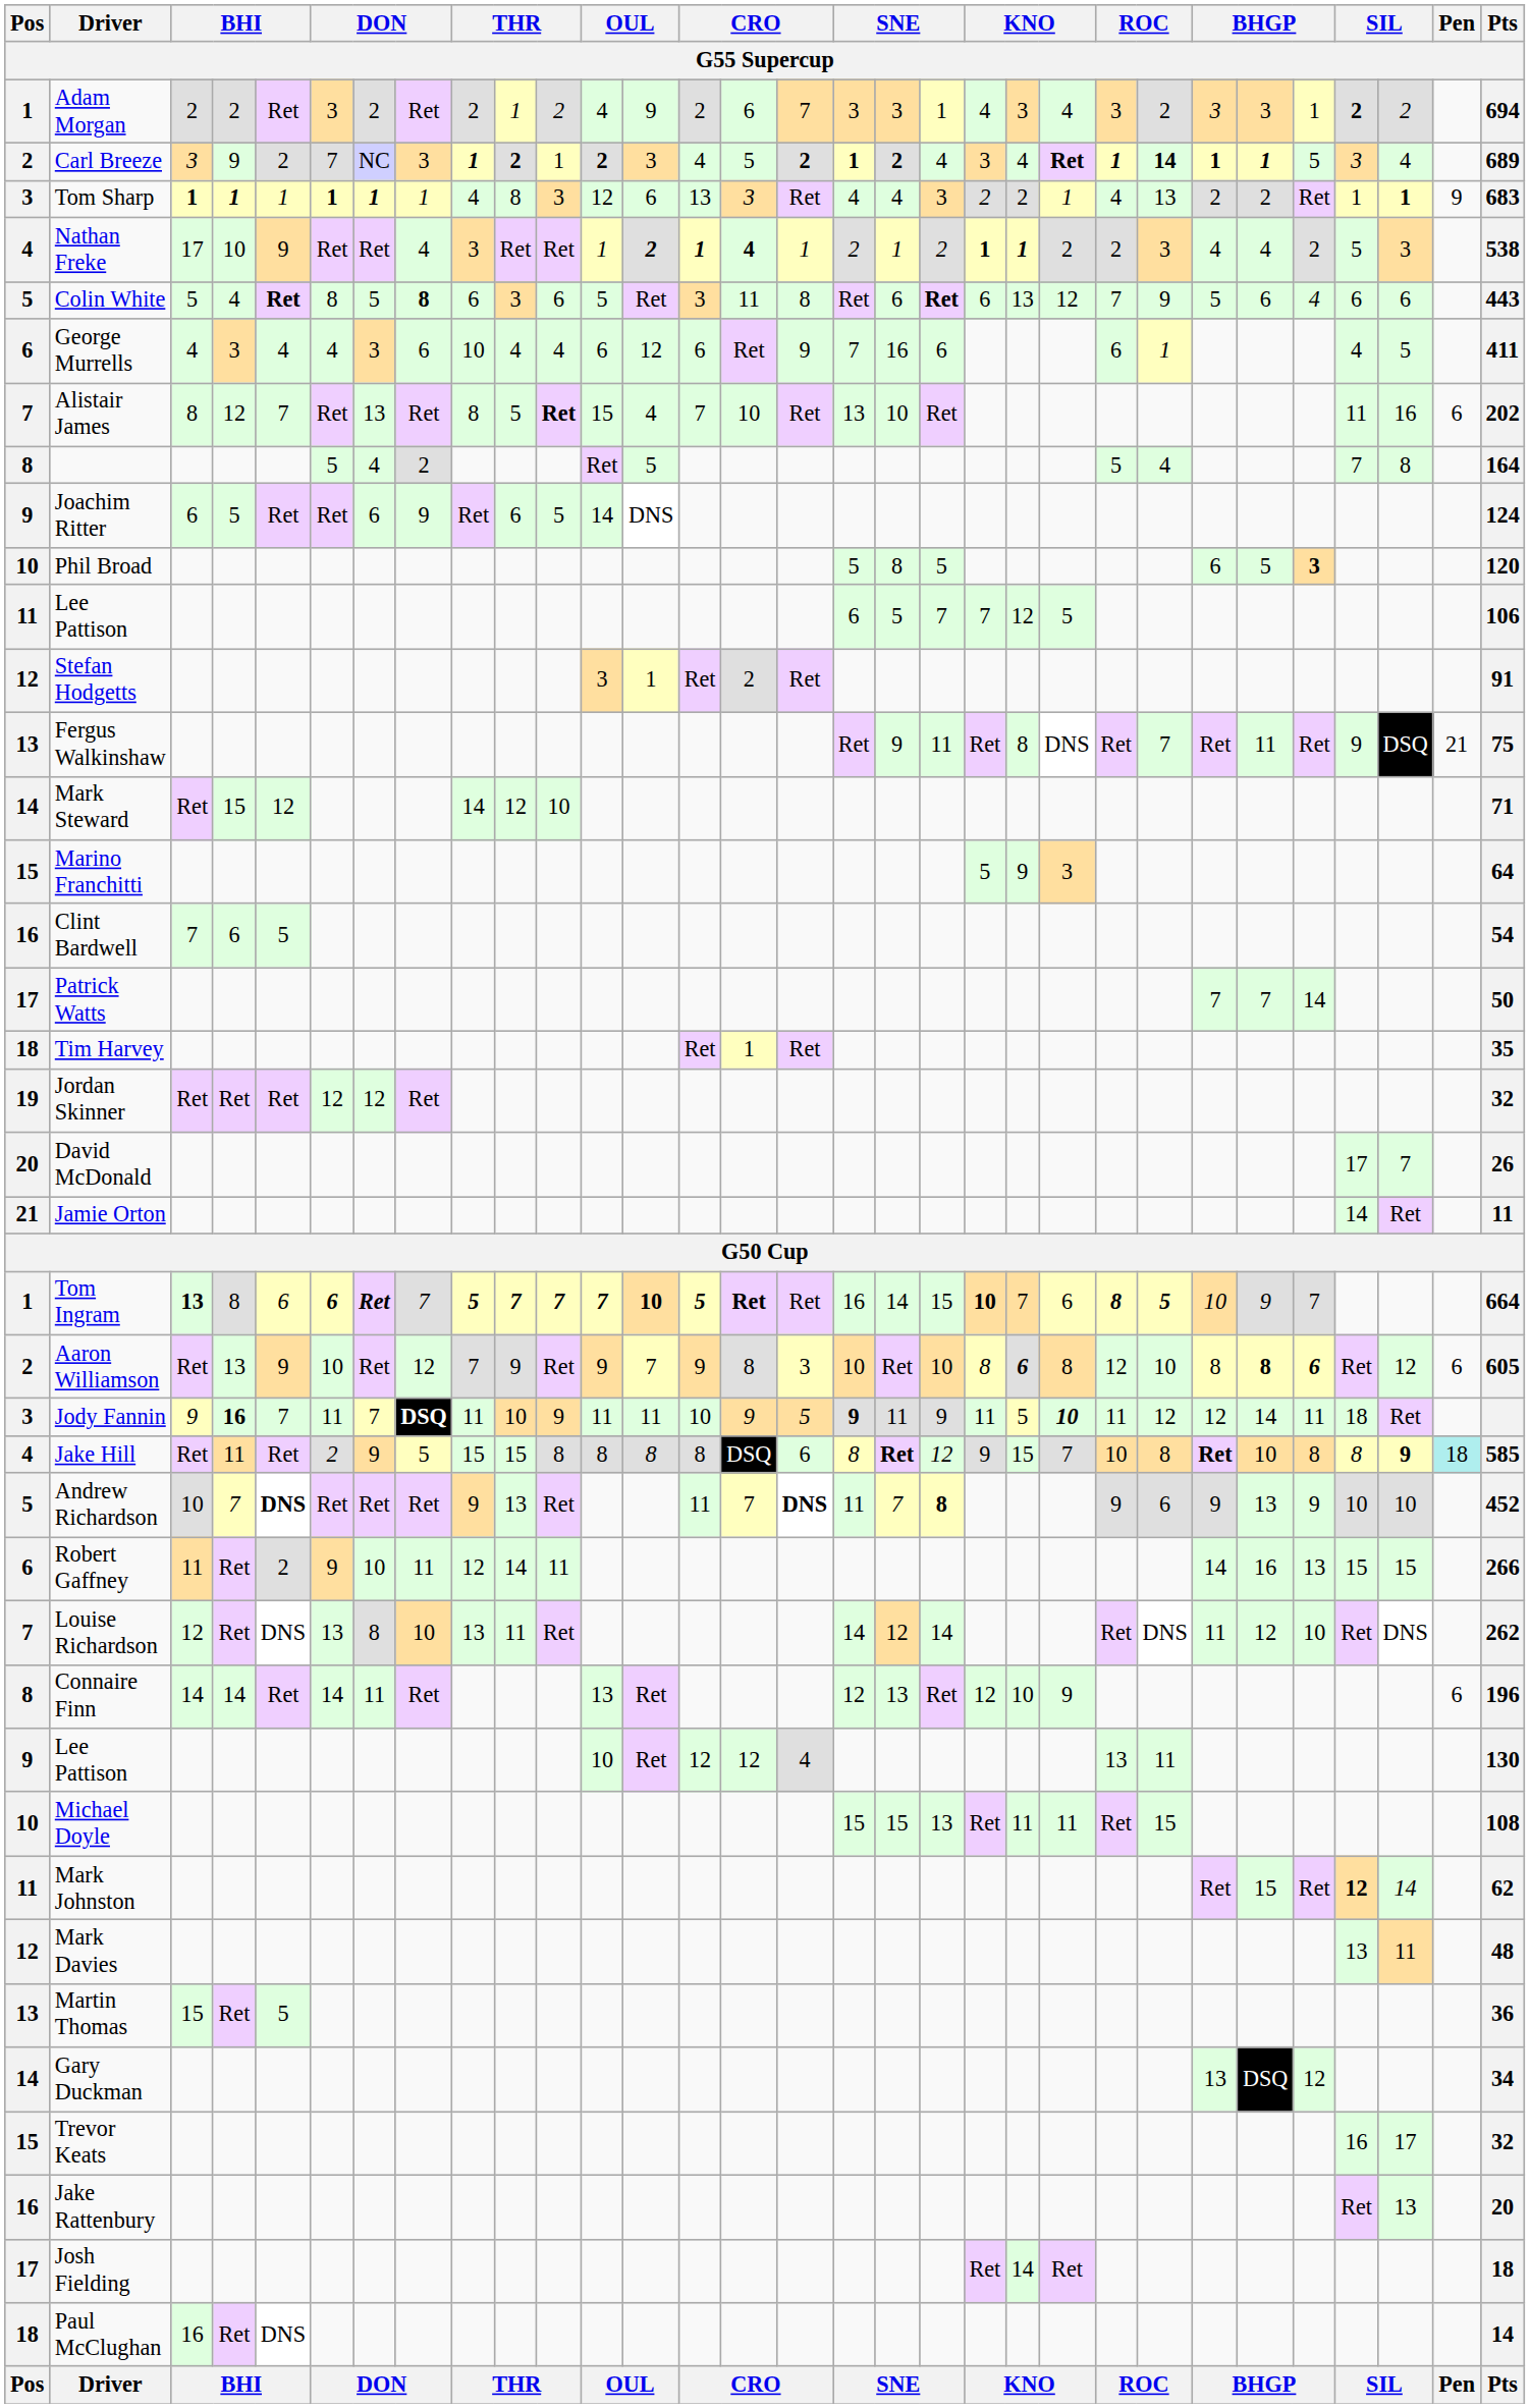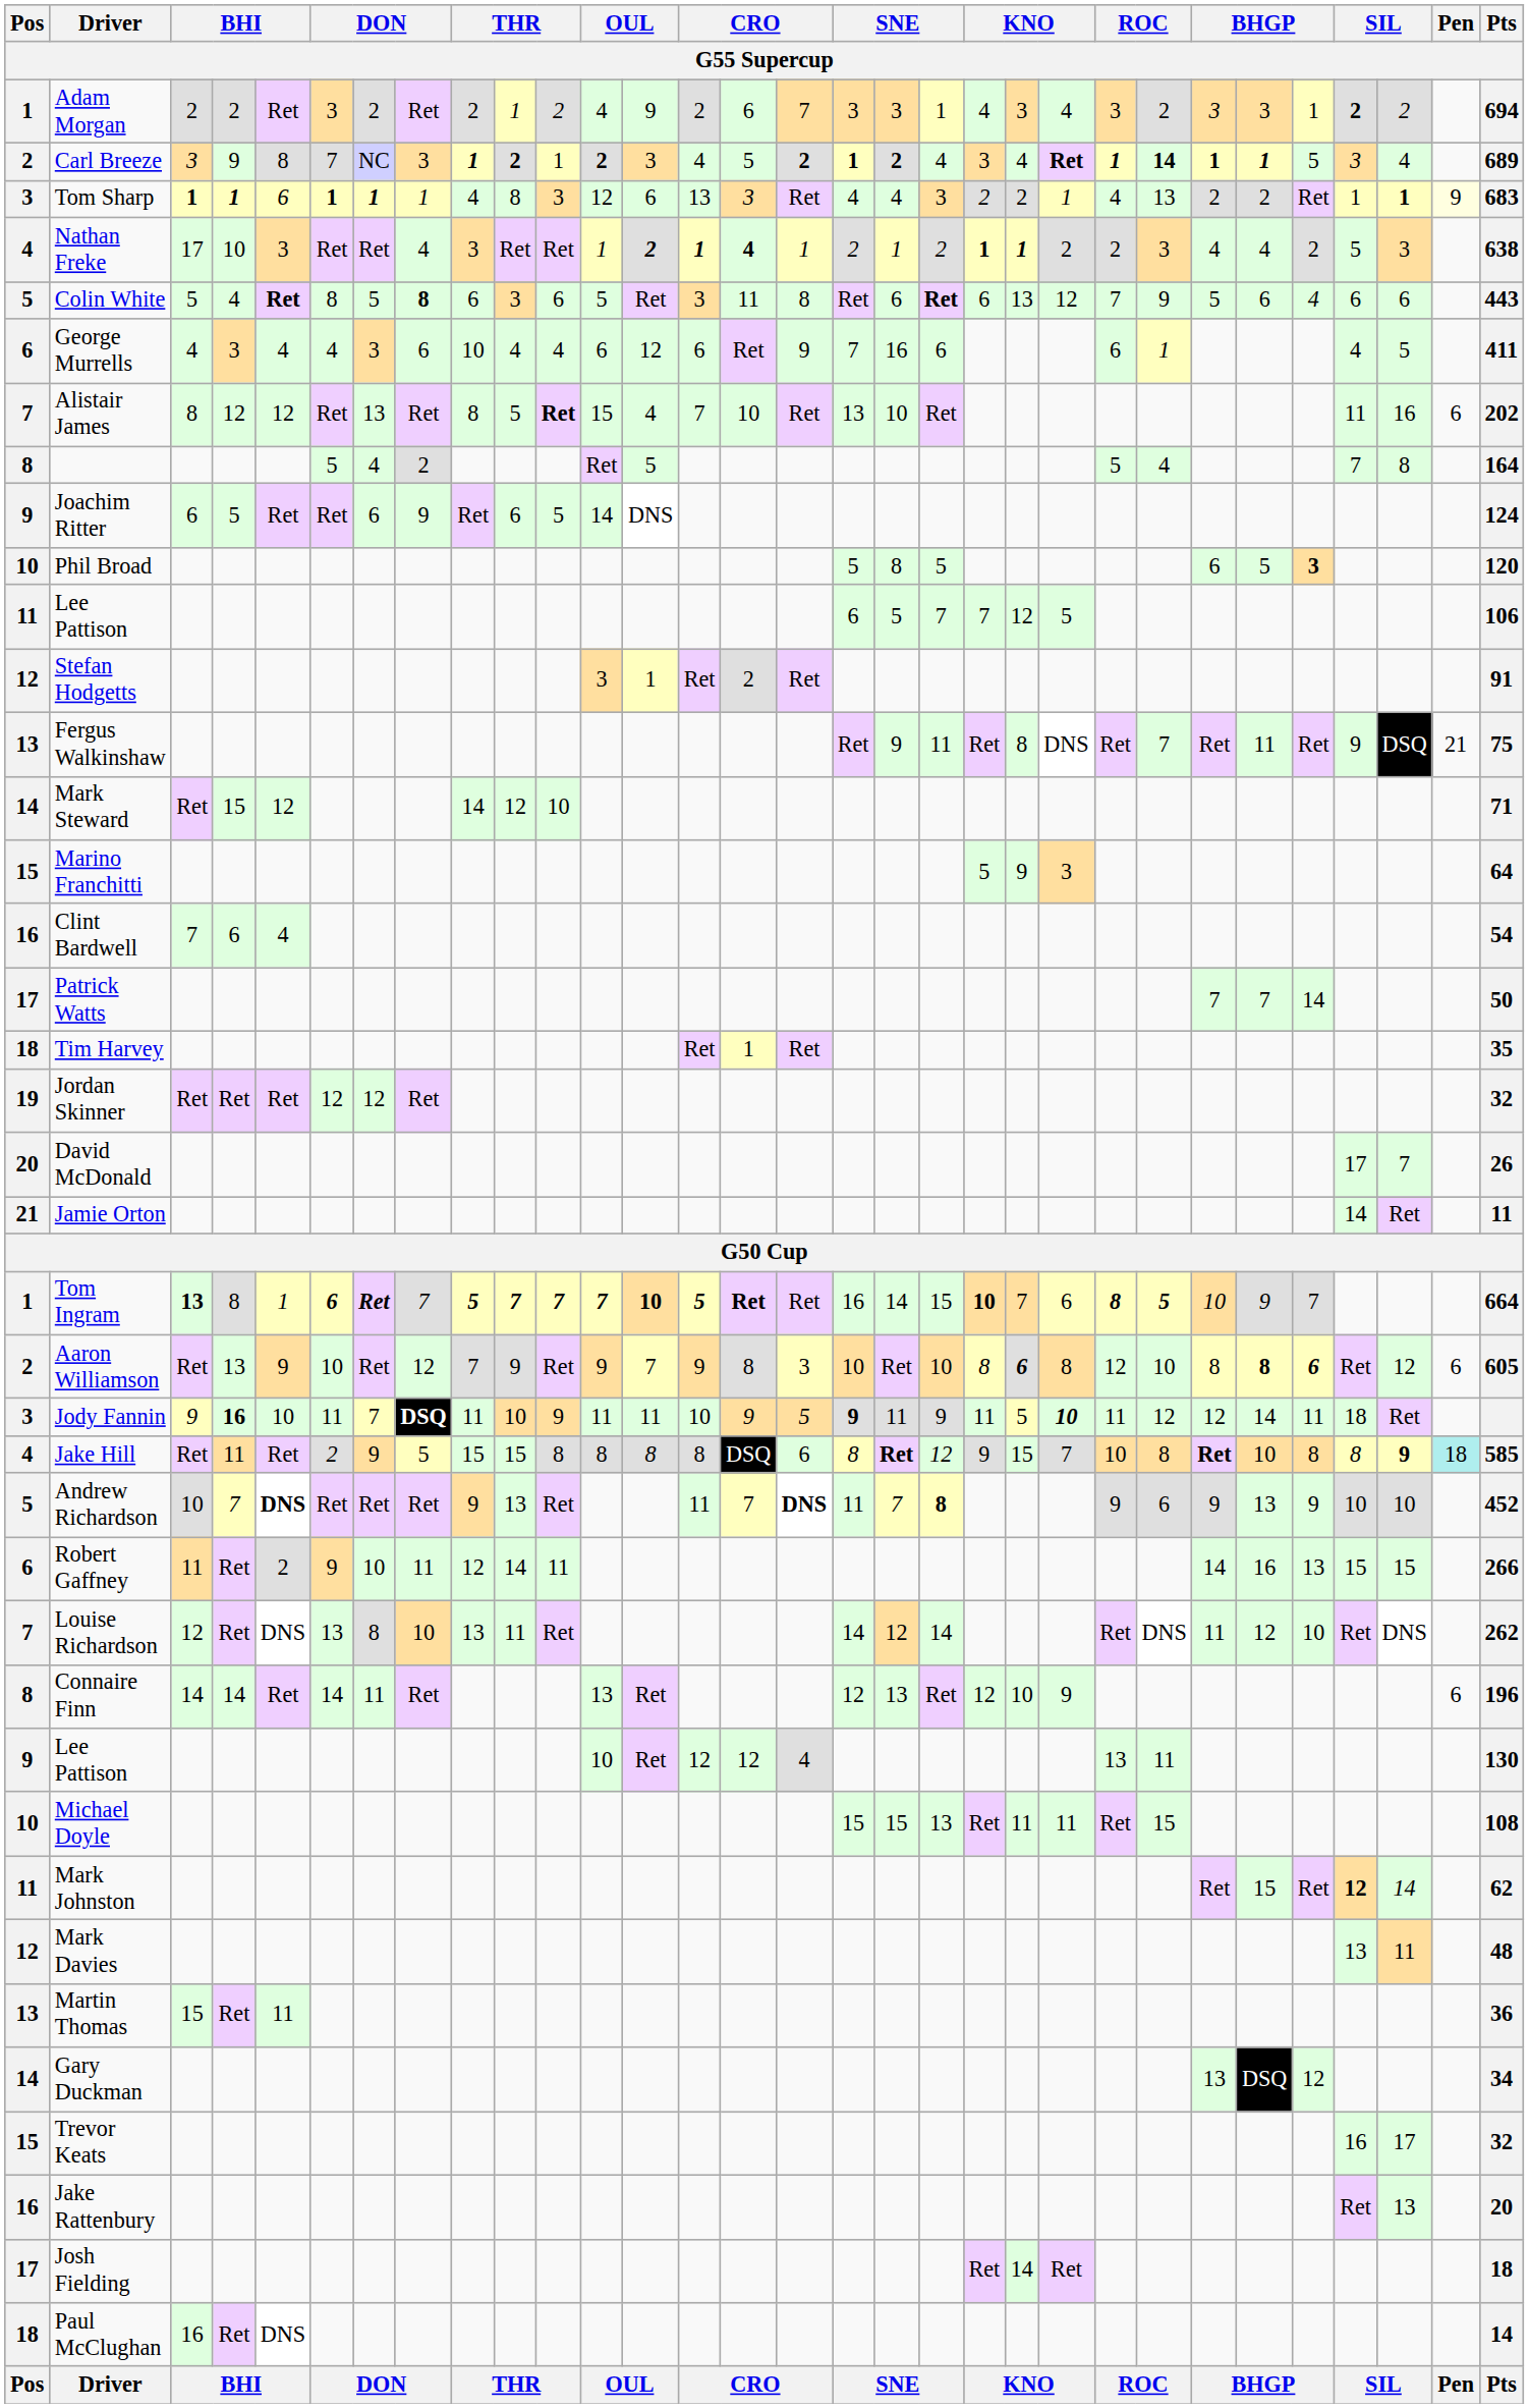Carl Breeze | column 5: 2 -> 8
Tom Sharp | column 5: 1 -> 6
Tom Sharp | Pen: no background -> lightyellow background
Nathan Freke | column 5: 9 -> 3
Nathan Freke | Pts: 538 -> 638
Alistair James | column 5: 7 -> 12
Clint Bardwell | column 5: 5 -> 4
Tom Ingram | column 5: 6 -> 1
Jody Fannin | column 5: 7 -> 10
Martin Thomas | column 5: 5 -> 11
